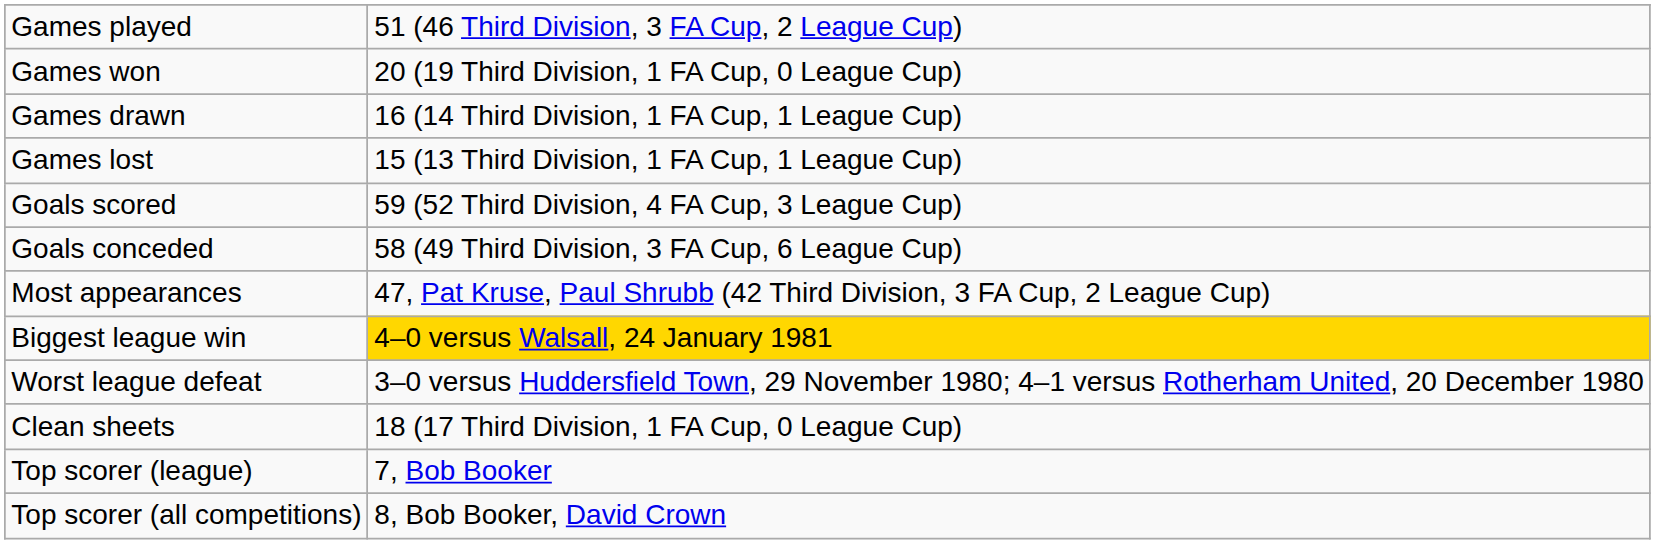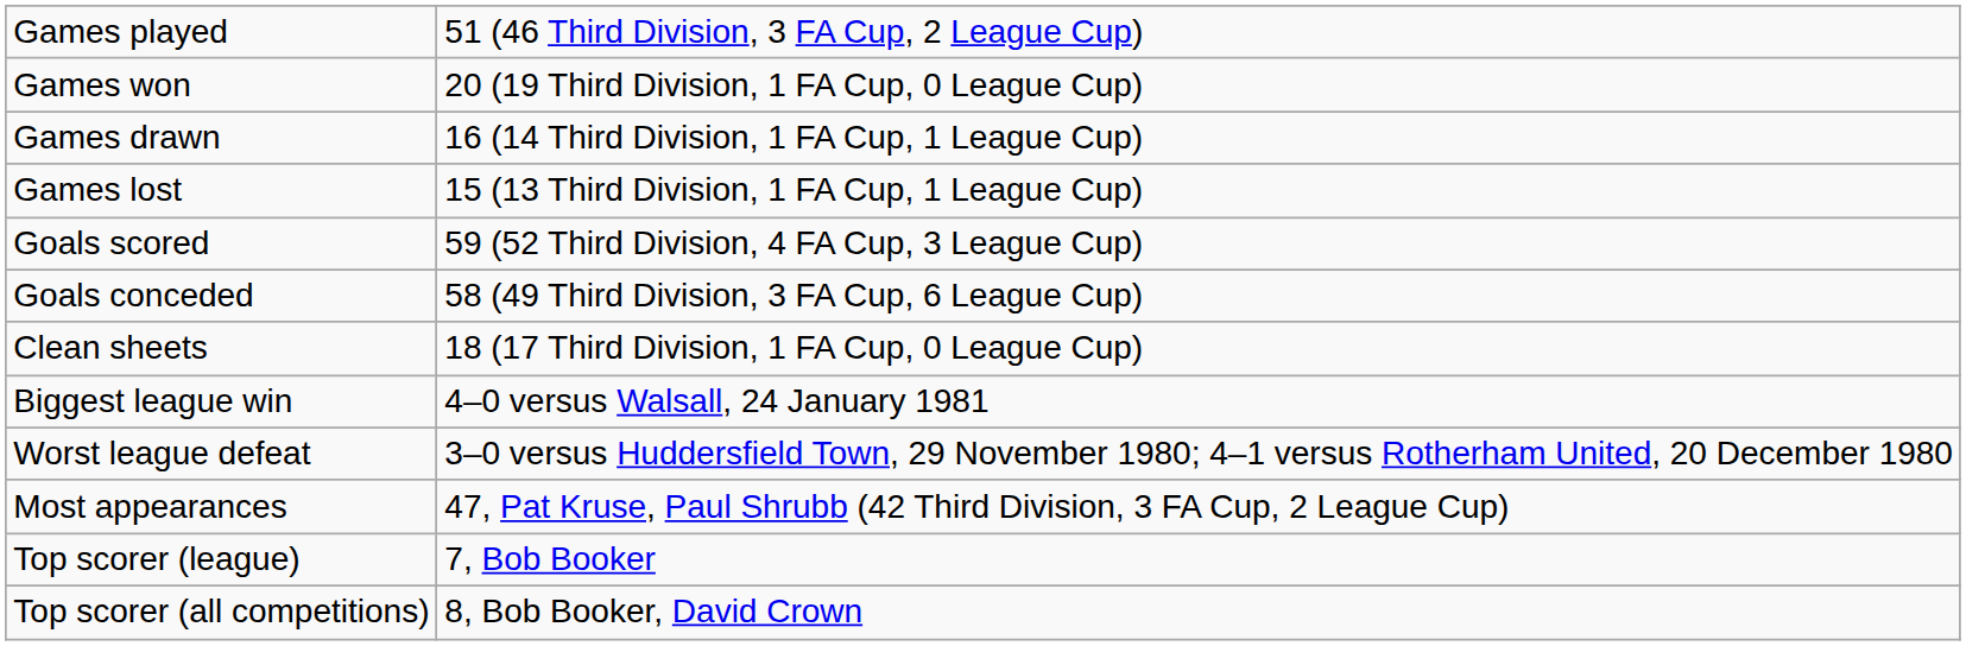rows swapped: Clean sheets <-> Most appearances
Biggest league win | column 2: gold background -> no background
